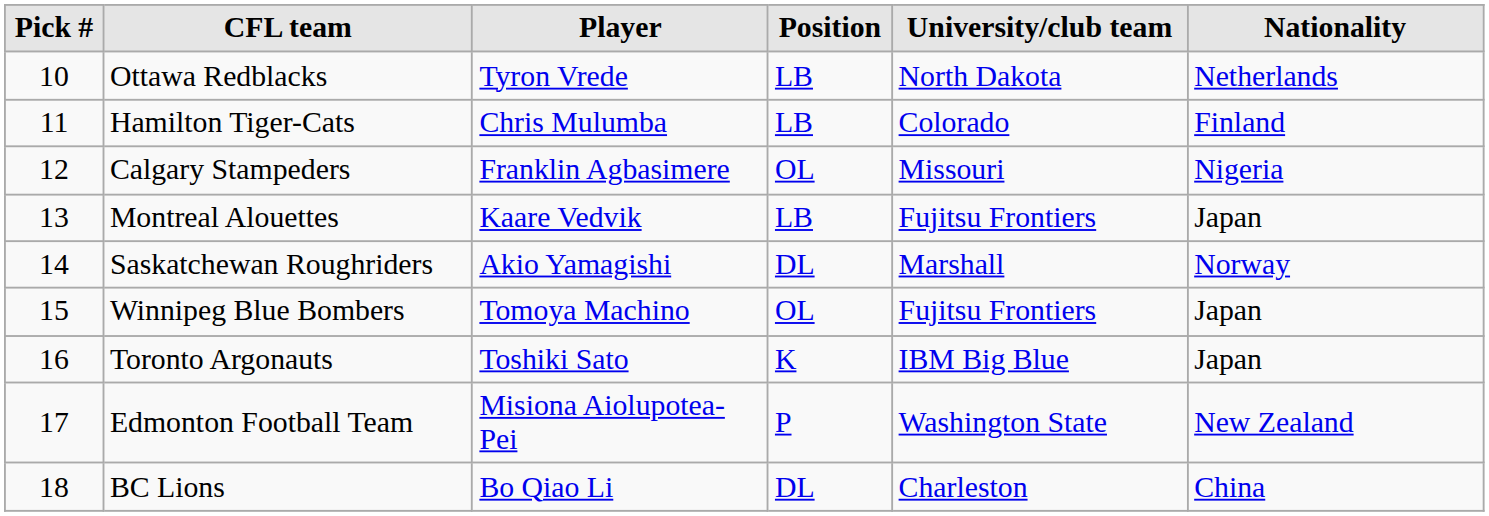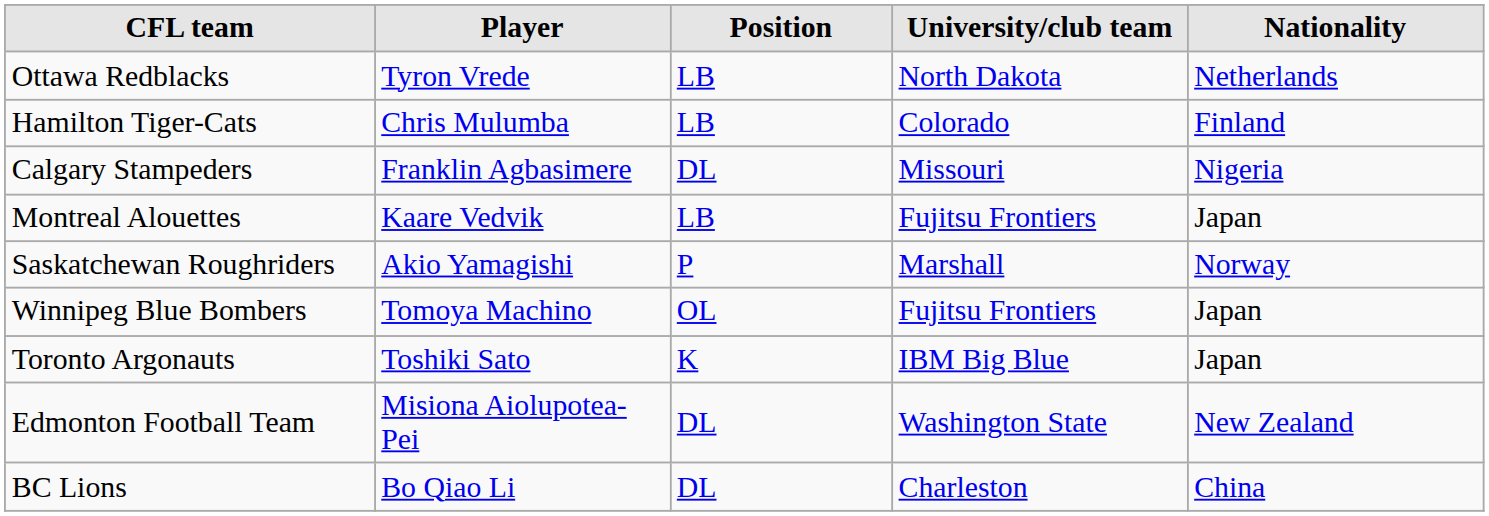- column: Pick # | 10 | 11 | 12 | 13 | 14 | 15 | 16 | 17 | 18
Calgary Stampeders | Position: OL -> DL
Saskatchewan Roughriders | Position: DL -> P
Edmonton Football Team | Position: P -> DL
